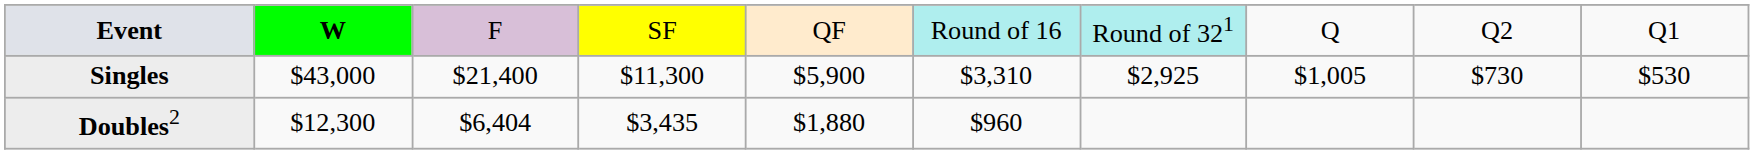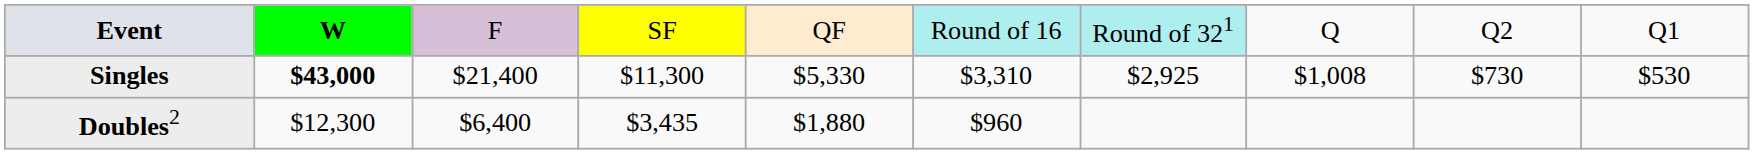Singles | column 2: normal -> bold
Singles | column 5: $5,900 -> $5,330
Singles | column 8: $1,005 -> $1,008
Doubles2 | column 3: $6,404 -> $6,400
